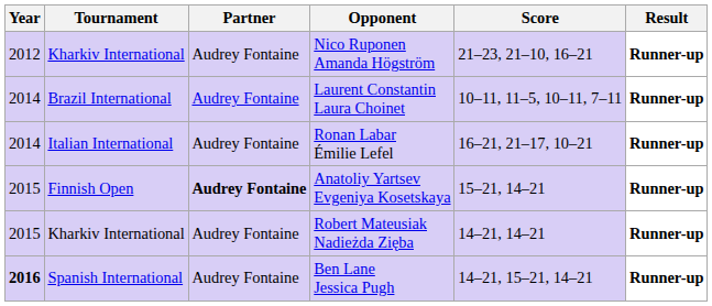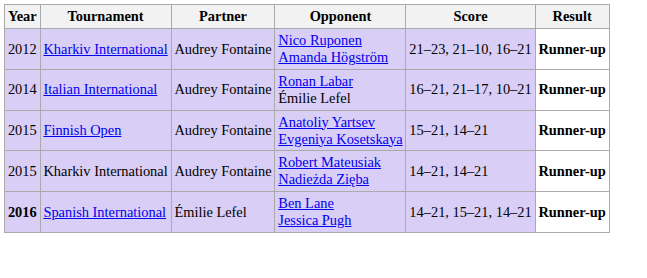- row: 2014 | Brazil International | Audrey Fontaine | Laurent Constantin Laura Choinet | 10–11, 11–5, 10–11, 7–11 | Runner-up
Anatoliy Yartsev Evgeniya Kosetskaya | Partner: bold -> normal
Ben Lane Jessica Pugh | Partner: Audrey Fontaine -> Émilie Lefel
